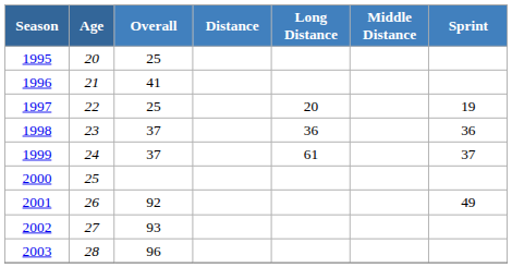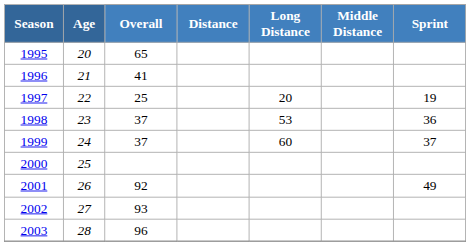1995 | Overall: 25 -> 65
1998 | Long Distance: 36 -> 53
1999 | Long Distance: 61 -> 60
